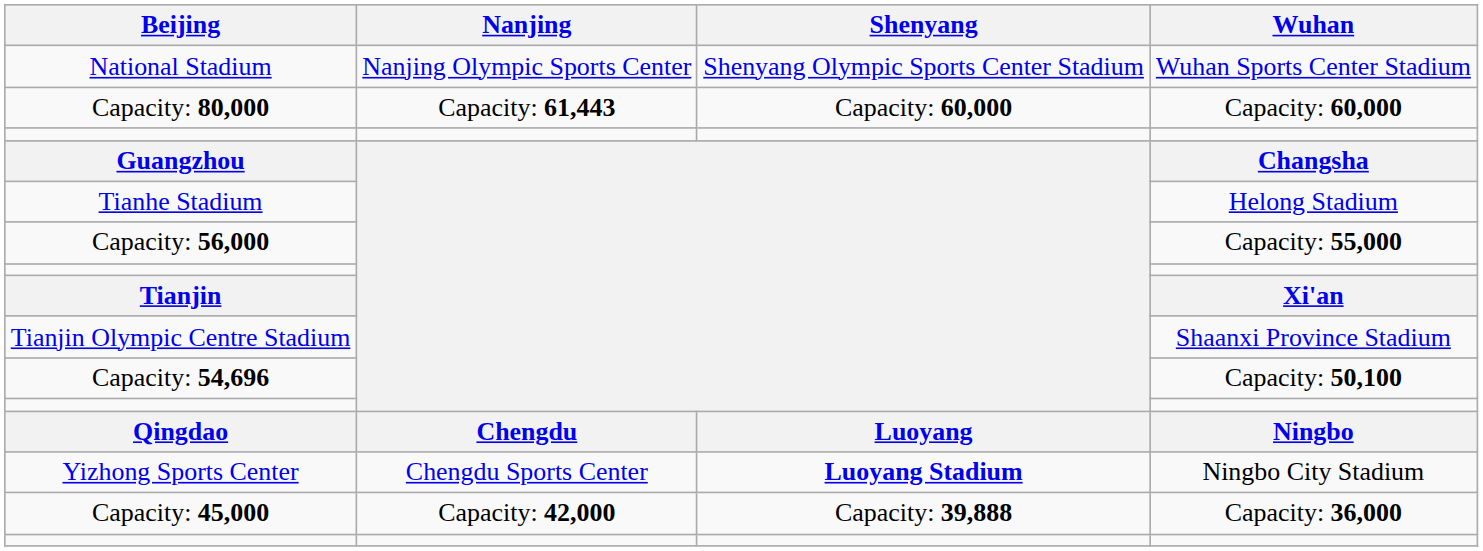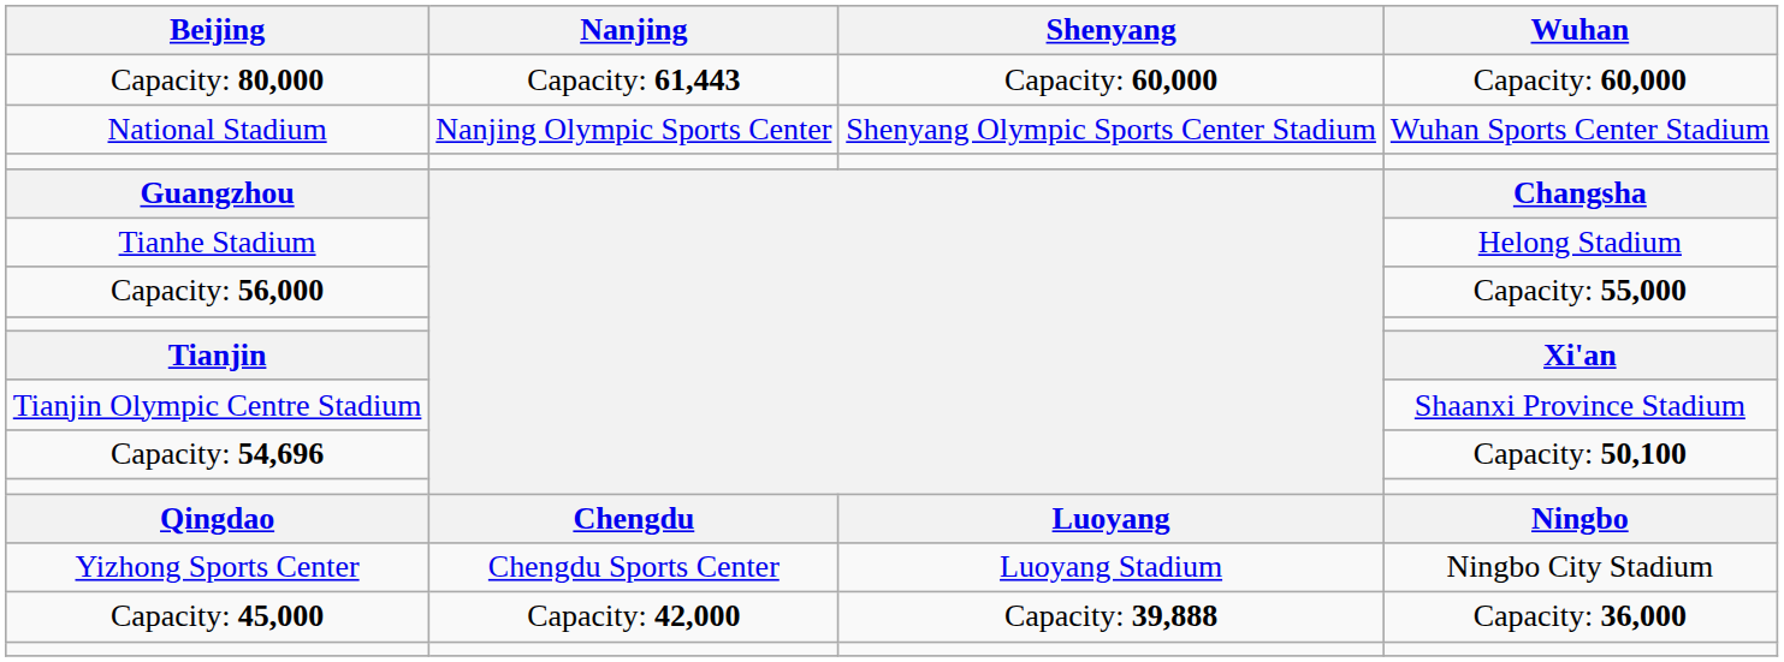rows swapped: National Stadium <-> Capacity: 80,000
Yizhong Sports Center | Shenyang: bold -> normal
